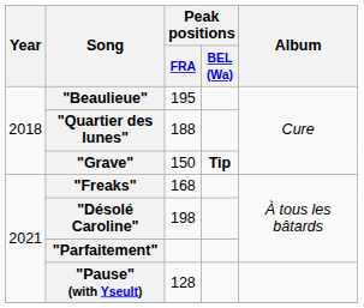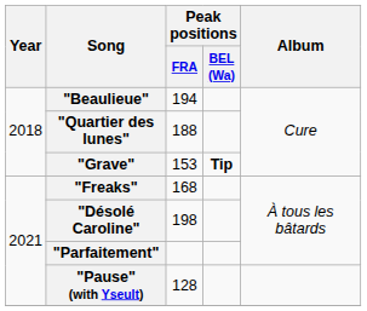"Beaulieue" | Peak positions / FRA: 195 -> 194
"Grave" | Peak positions / FRA: 150 -> 153
